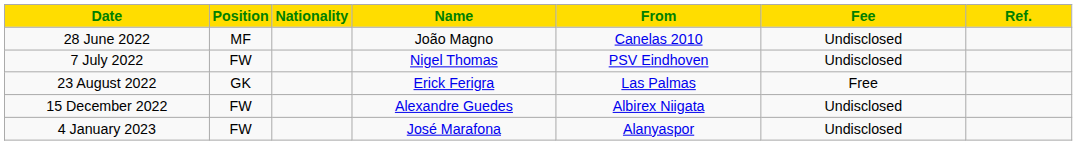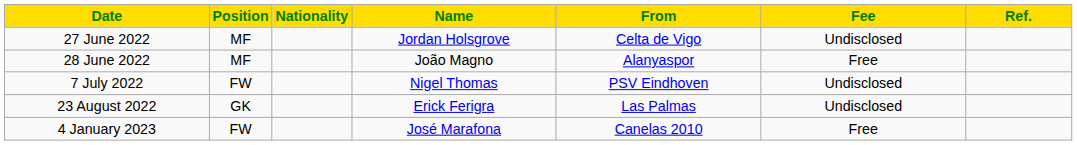+ row: 27 June 2022 | MF | Jordan Holsgrove | Celta de Vigo | Undisclosed
28 June 2022 | From: Canelas 2010 -> Alanyaspor
28 June 2022 | Fee: Undisclosed -> Free
23 August 2022 | Fee: Free -> Undisclosed
- row: 15 December 2022 | FW | Alexandre Guedes | Albirex Niigata | Undisclosed
4 January 2023 | From: Alanyaspor -> Canelas 2010
4 January 2023 | Fee: Undisclosed -> Free
